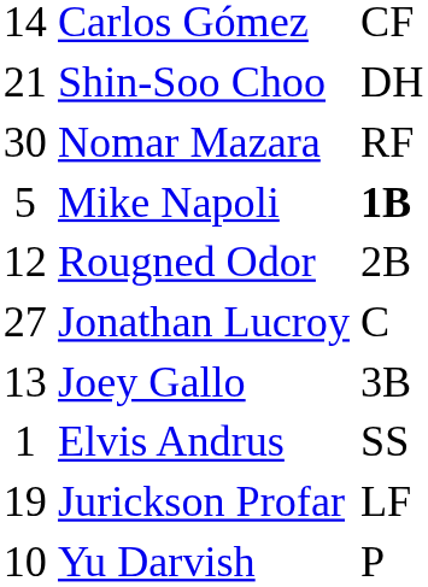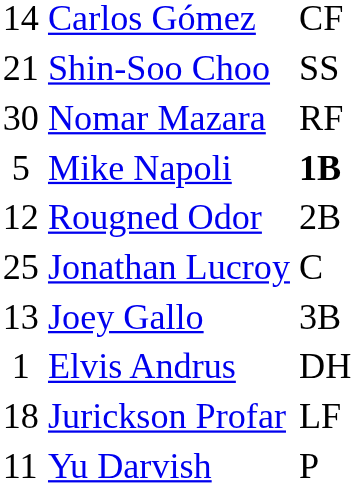Shin-Soo Choo | column 3: DH -> SS
Jonathan Lucroy | column 1: 27 -> 25
Elvis Andrus | column 3: SS -> DH
Jurickson Profar | column 1: 19 -> 18
Yu Darvish | column 1: 10 -> 11
